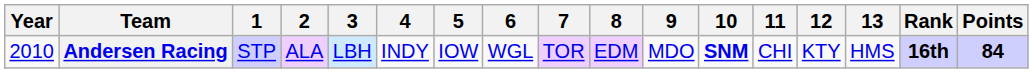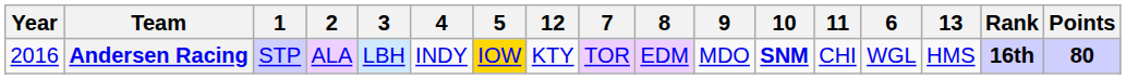columns swapped: 6 <-> 12
Andersen Racing | Year: 2010 -> 2016
Andersen Racing | 5: no background -> gold background
Andersen Racing | Points: 84 -> 80
